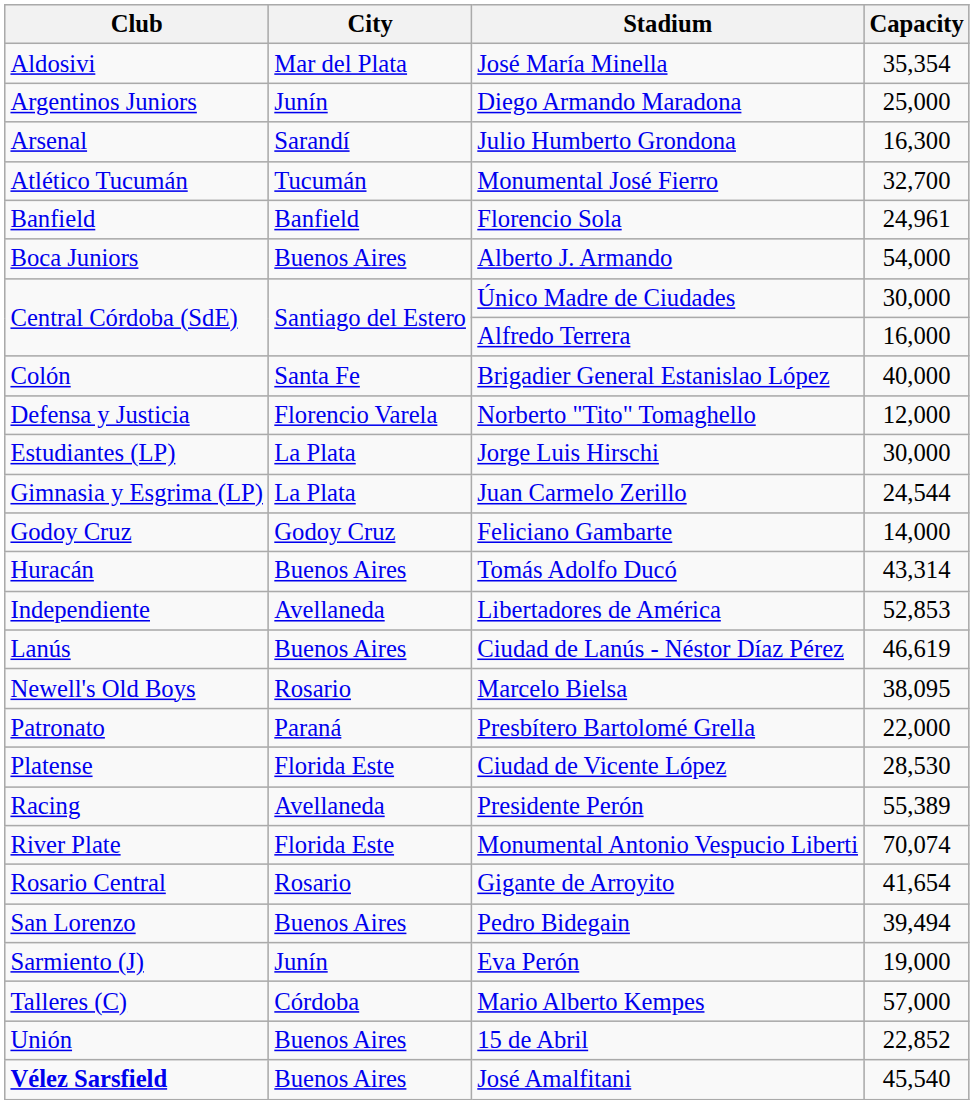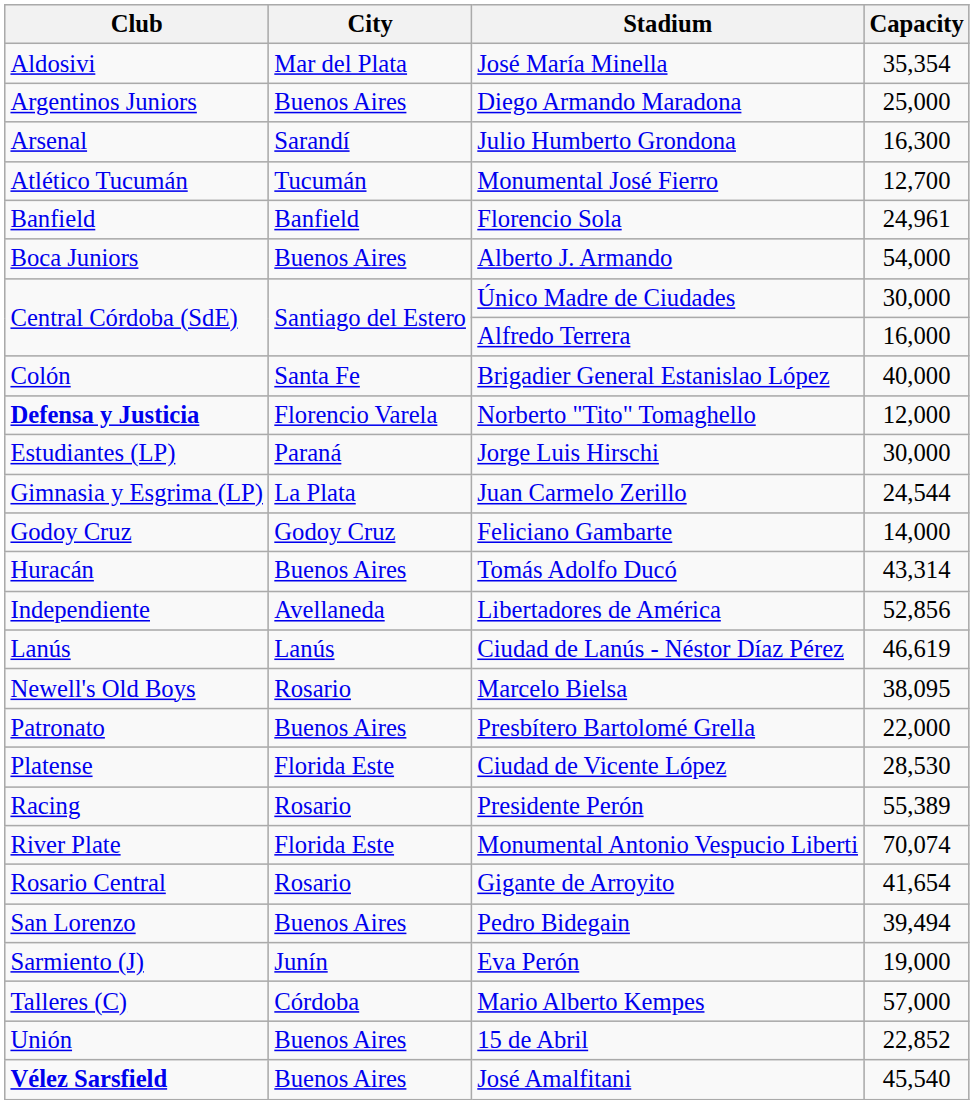Diego Armando Maradona | City: Junín -> Buenos Aires
Monumental José Fierro | Capacity: 32,700 -> 12,700
Norberto "Tito" Tomaghello | Club: normal -> bold
Jorge Luis Hirschi | City: La Plata -> Paraná
Libertadores de América | Capacity: 52,853 -> 52,856
Ciudad de Lanús - Néstor Díaz Pérez | City: Buenos Aires -> Lanús
Presbítero Bartolomé Grella | City: Paraná -> Buenos Aires
Presidente Perón | City: Avellaneda -> Rosario
